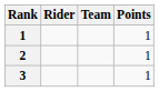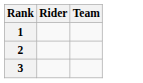- column: Points | 1 | 1 | 1
